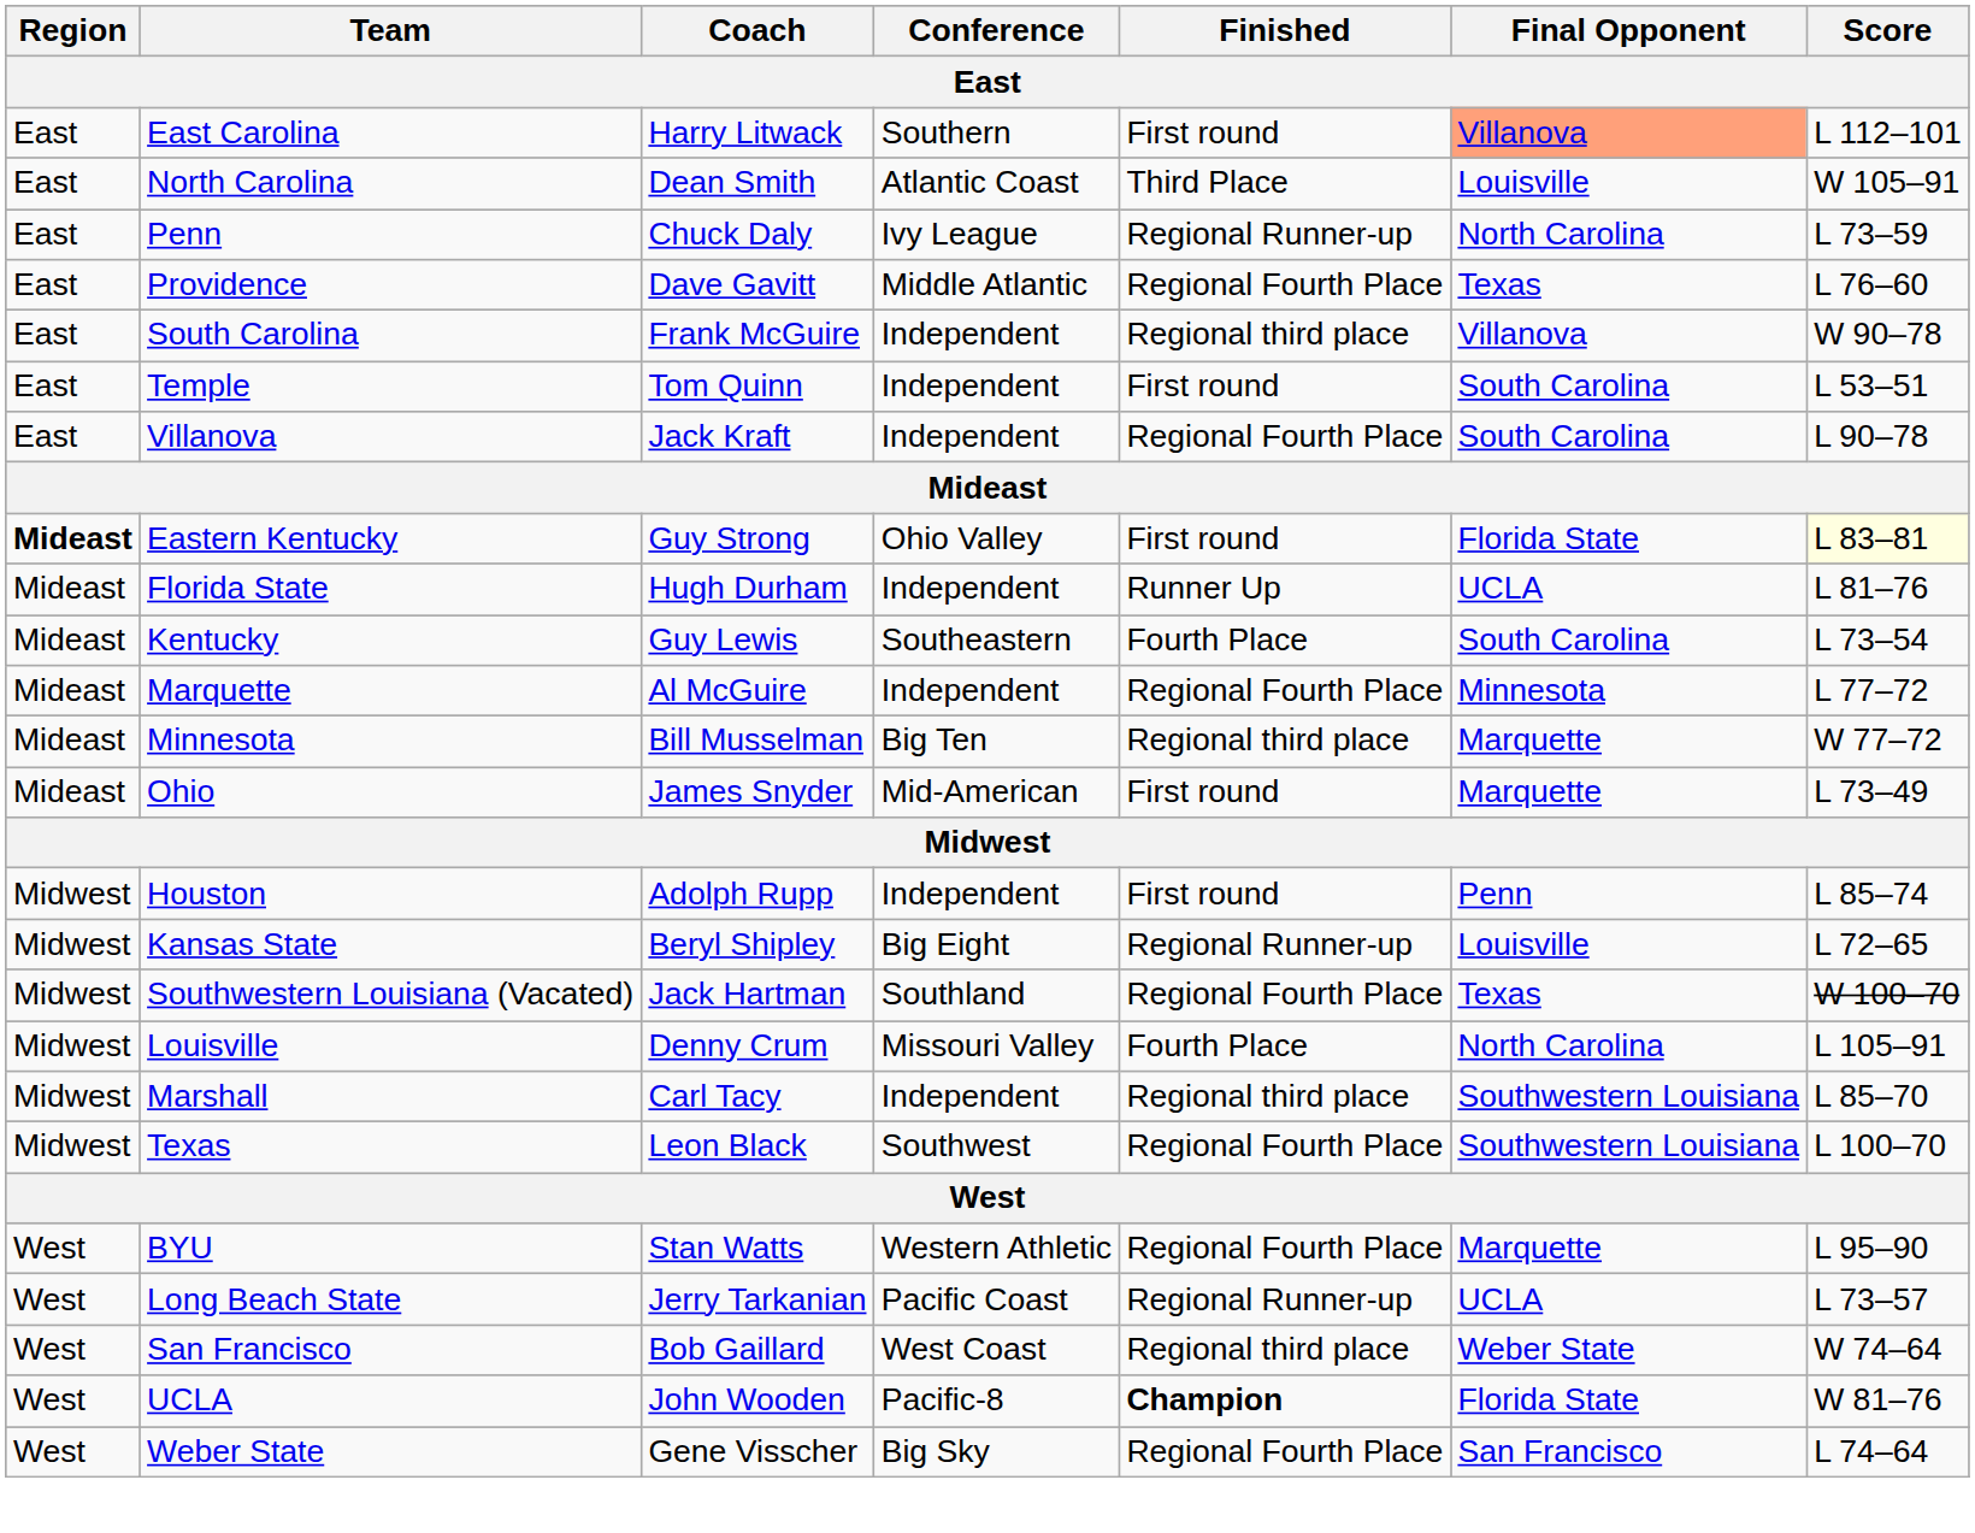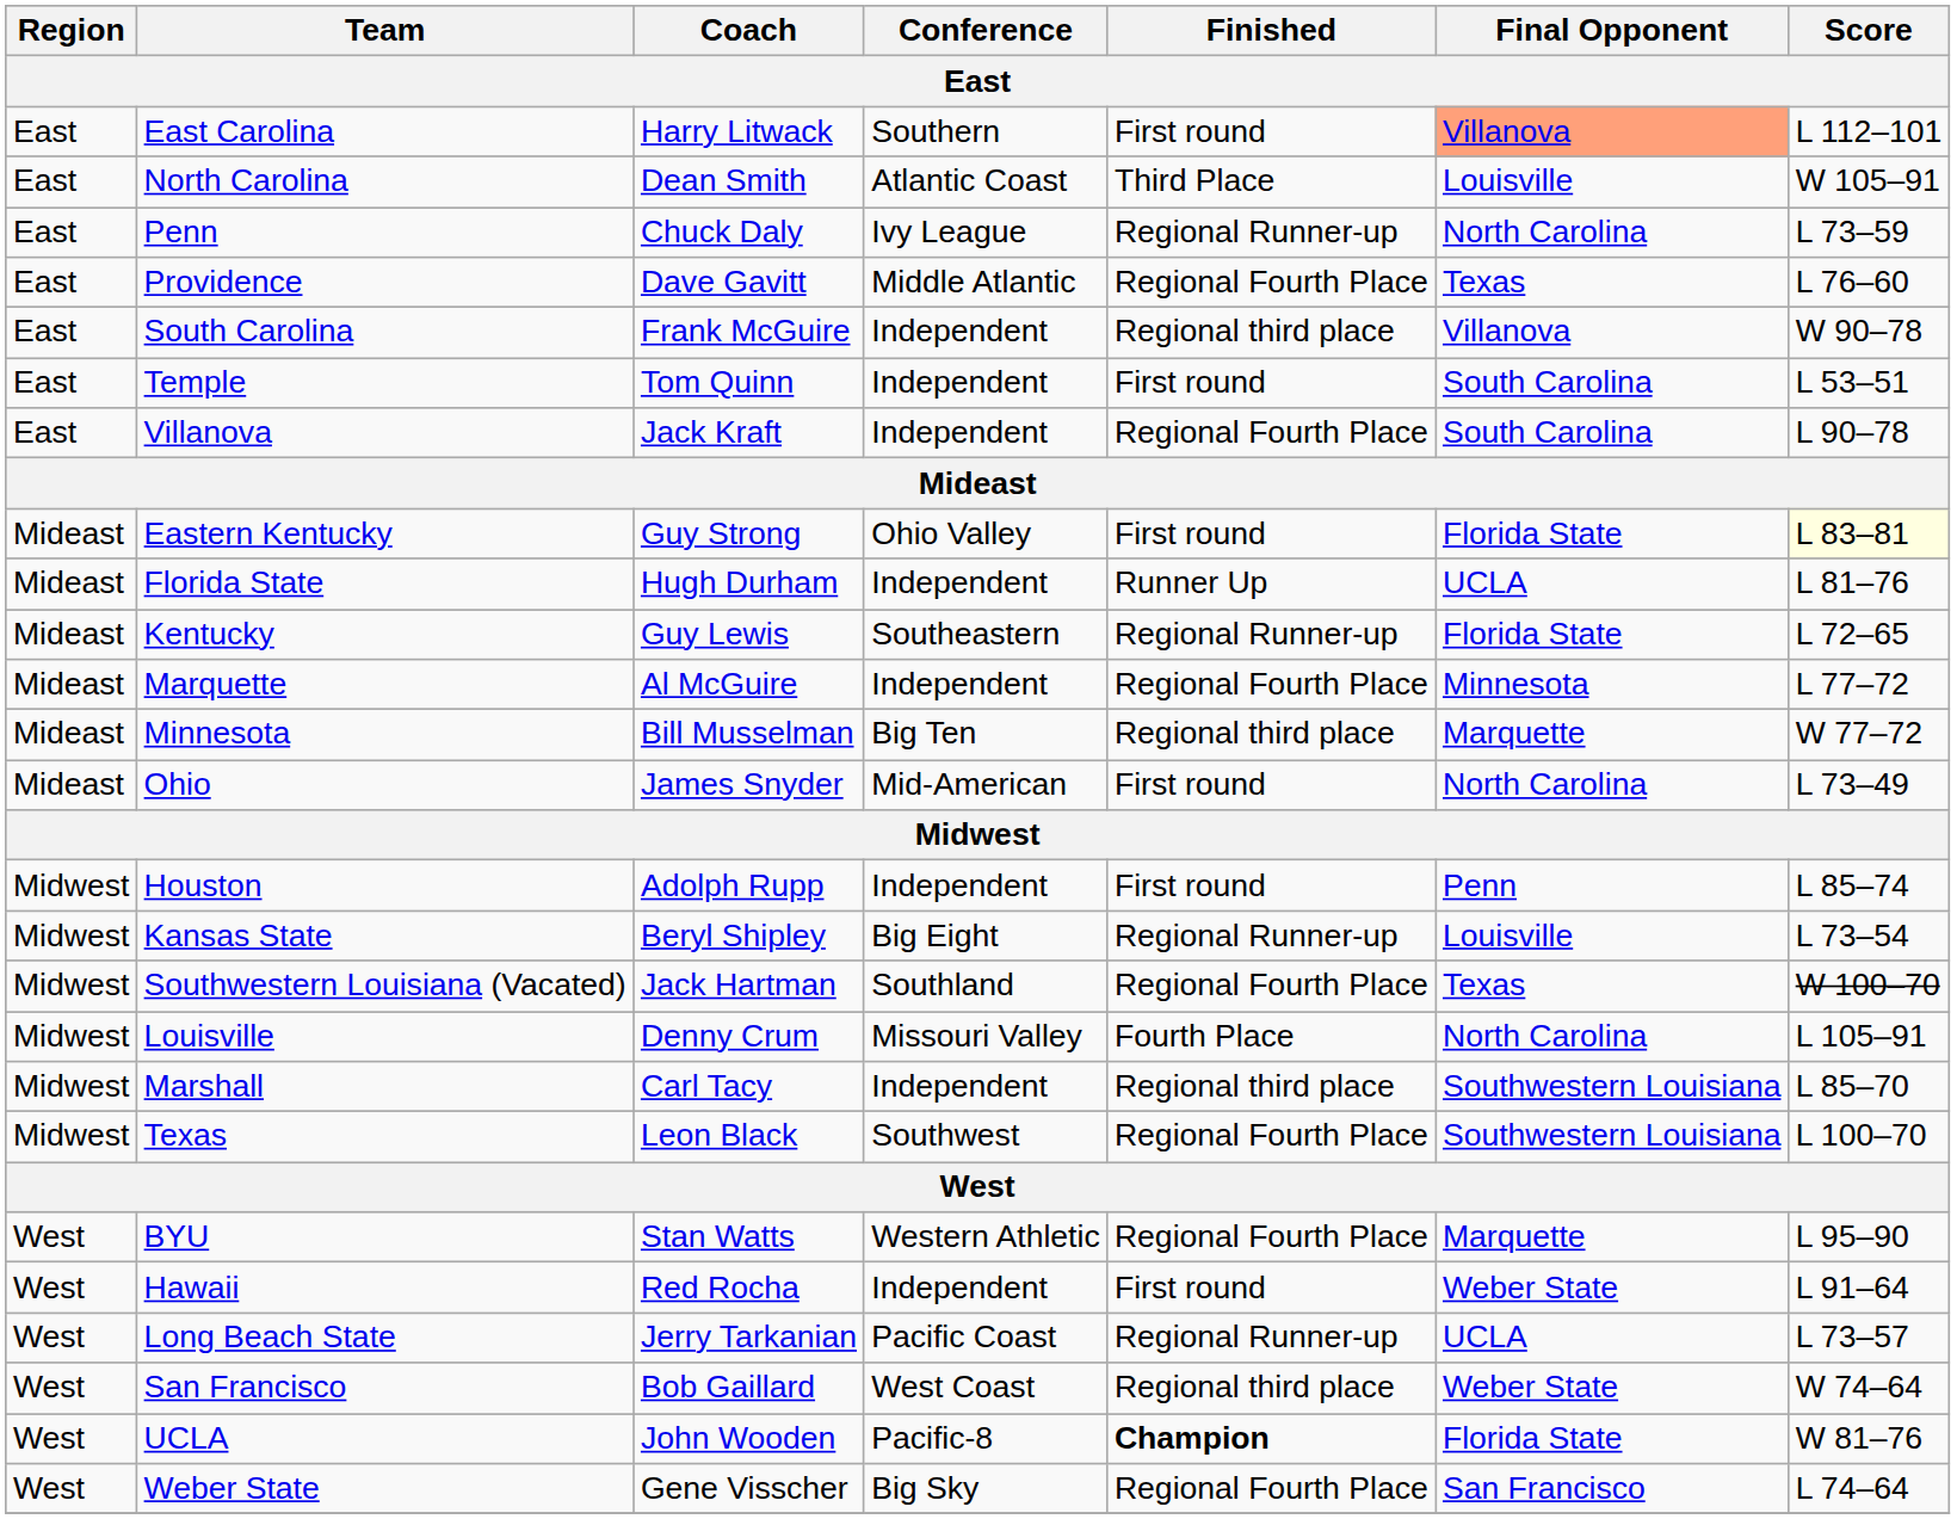Eastern Kentucky | Region: bold -> normal
Kentucky | Finished: Fourth Place -> Regional Runner-up
Kentucky | Final Opponent: South Carolina -> Florida State
Kentucky | Score: L 73–54 -> L 72–65
Ohio | Final Opponent: Marquette -> North Carolina
Kansas State | Score: L 72–65 -> L 73–54
+ row: West | Hawaii | Red Rocha | Independent | First round | Weber State | L 91–64
